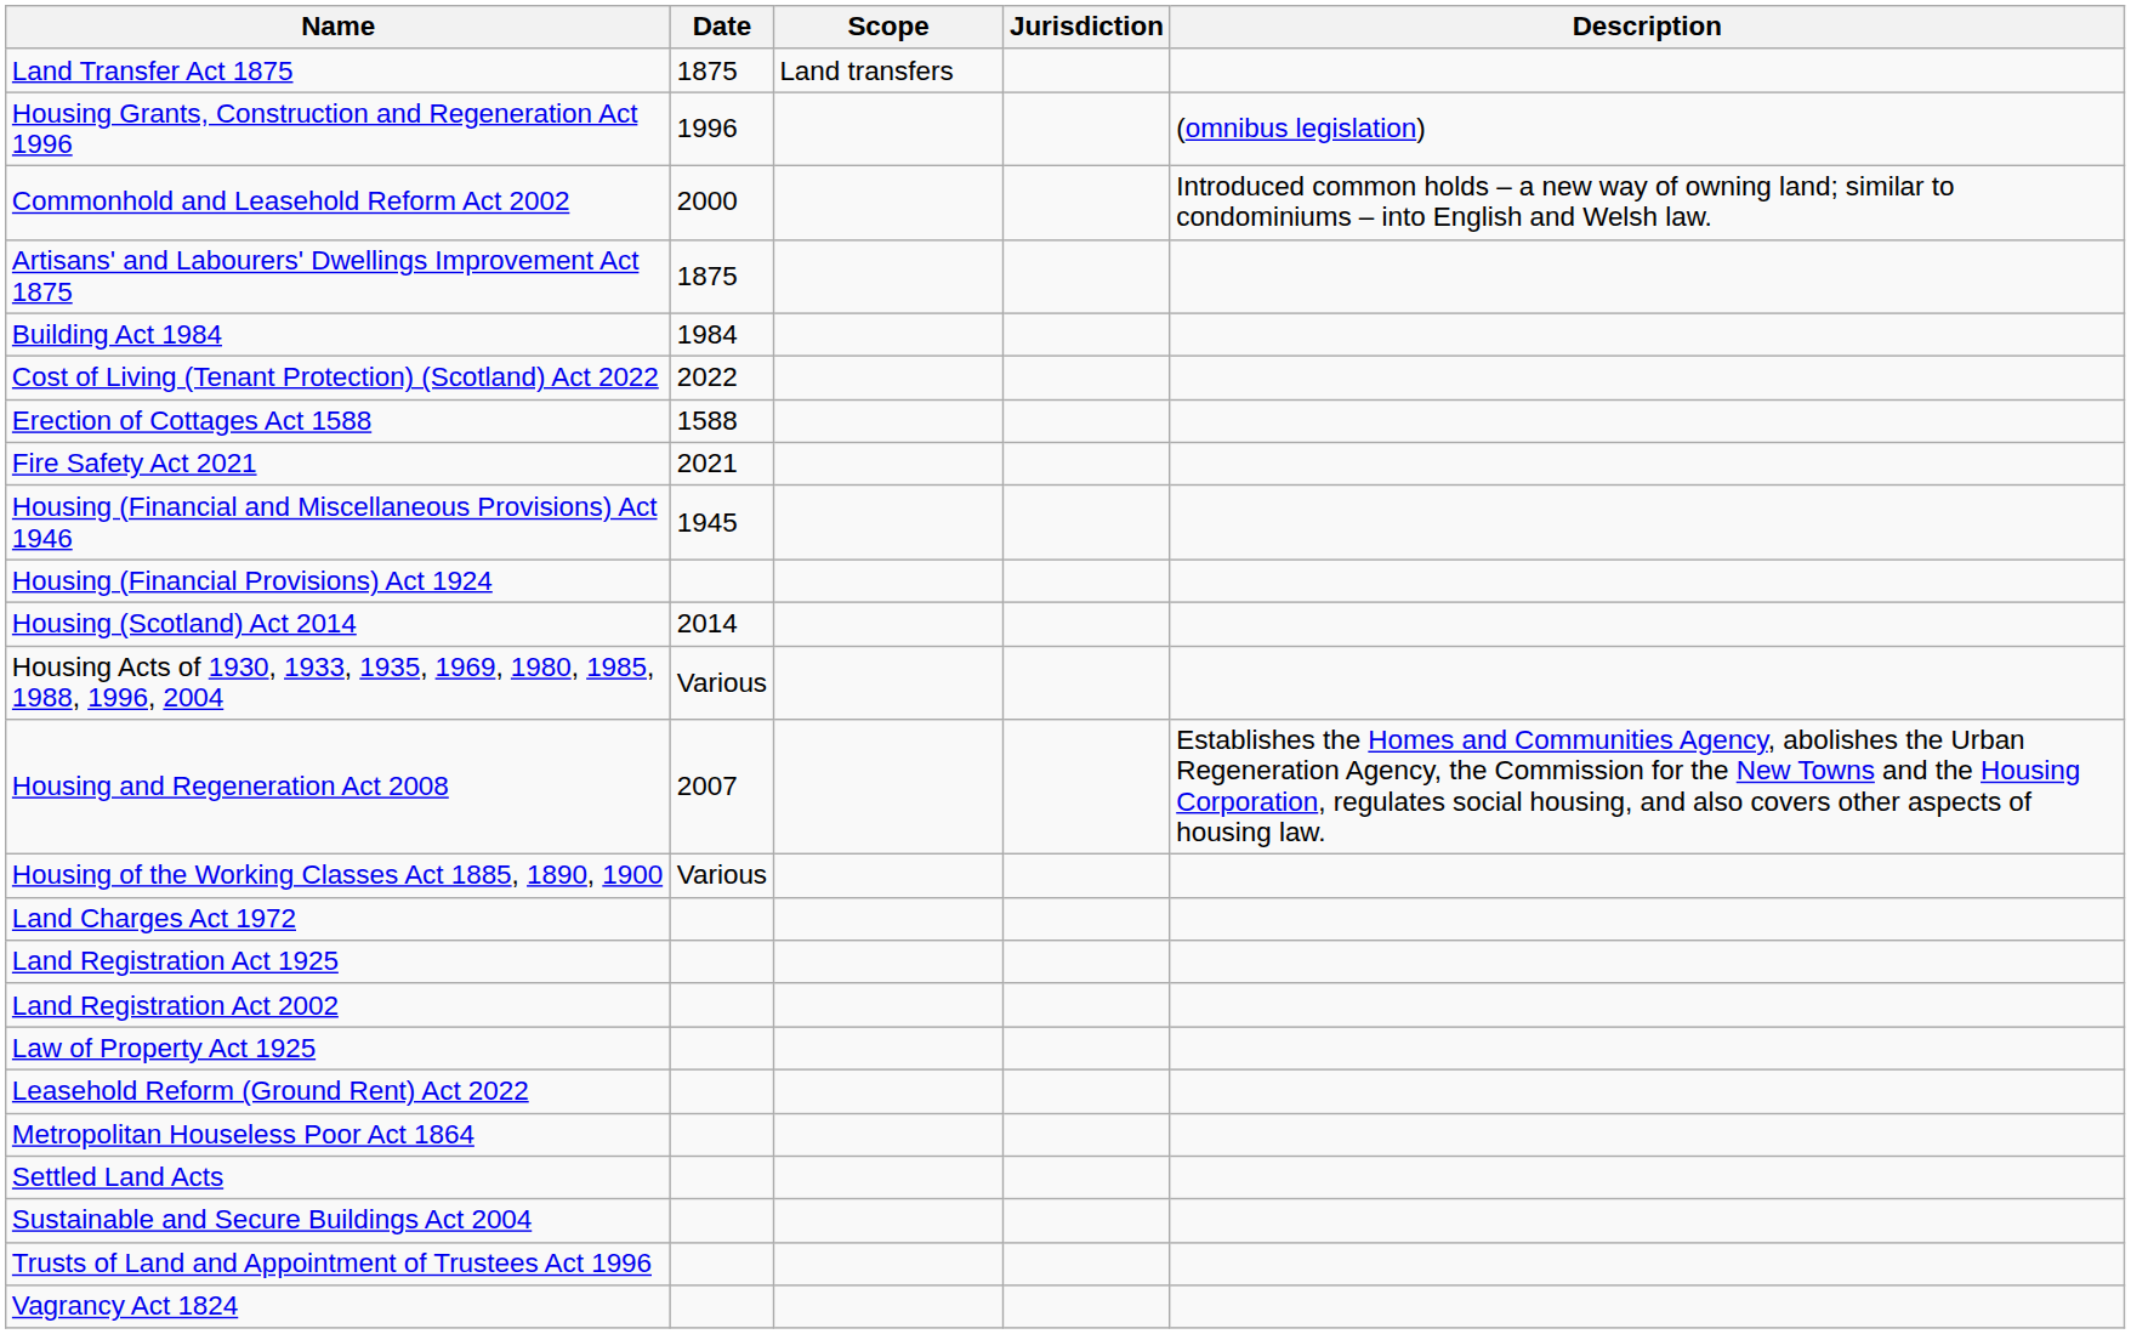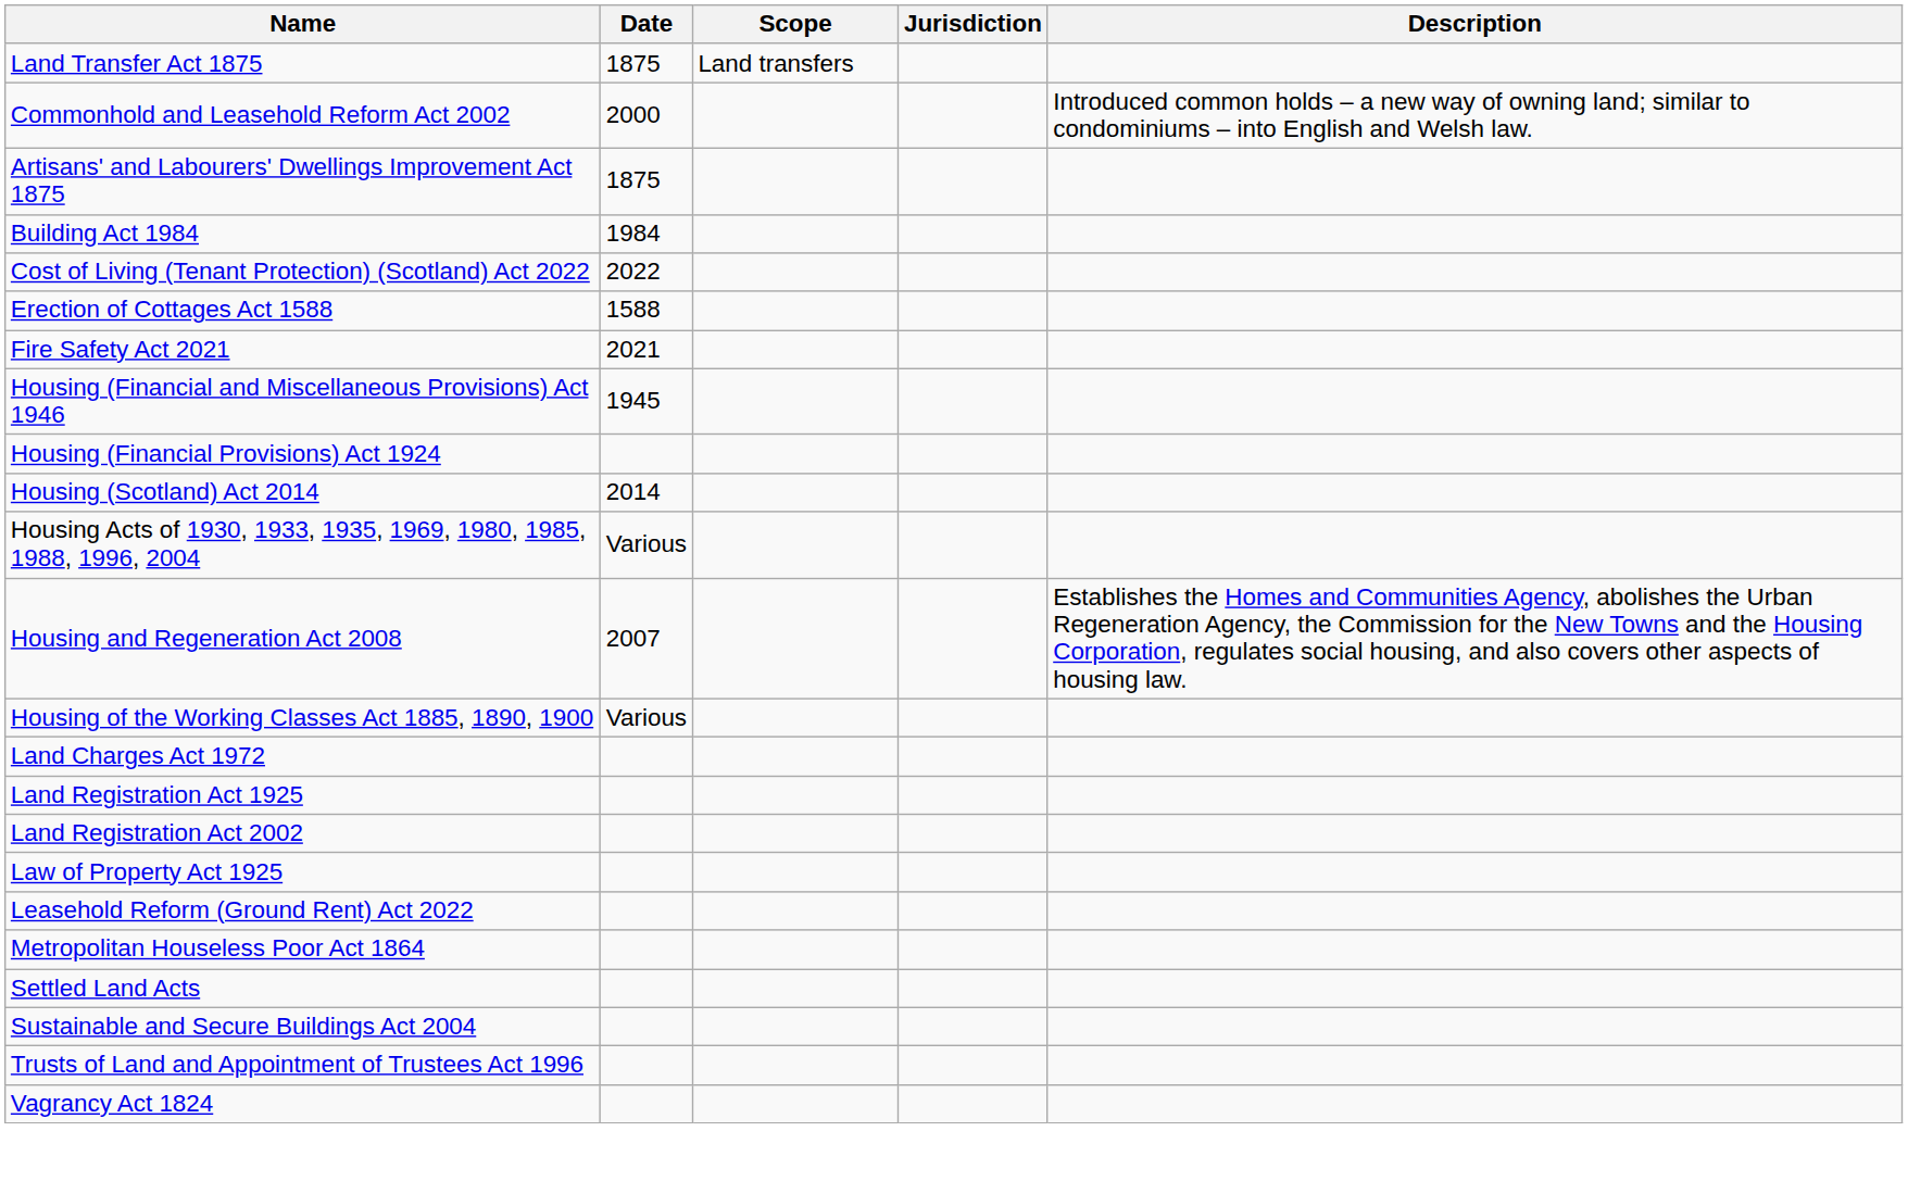- row: Housing Grants, Construction and Regeneration Act 1996 | 1996 | (omnibus legislation)
